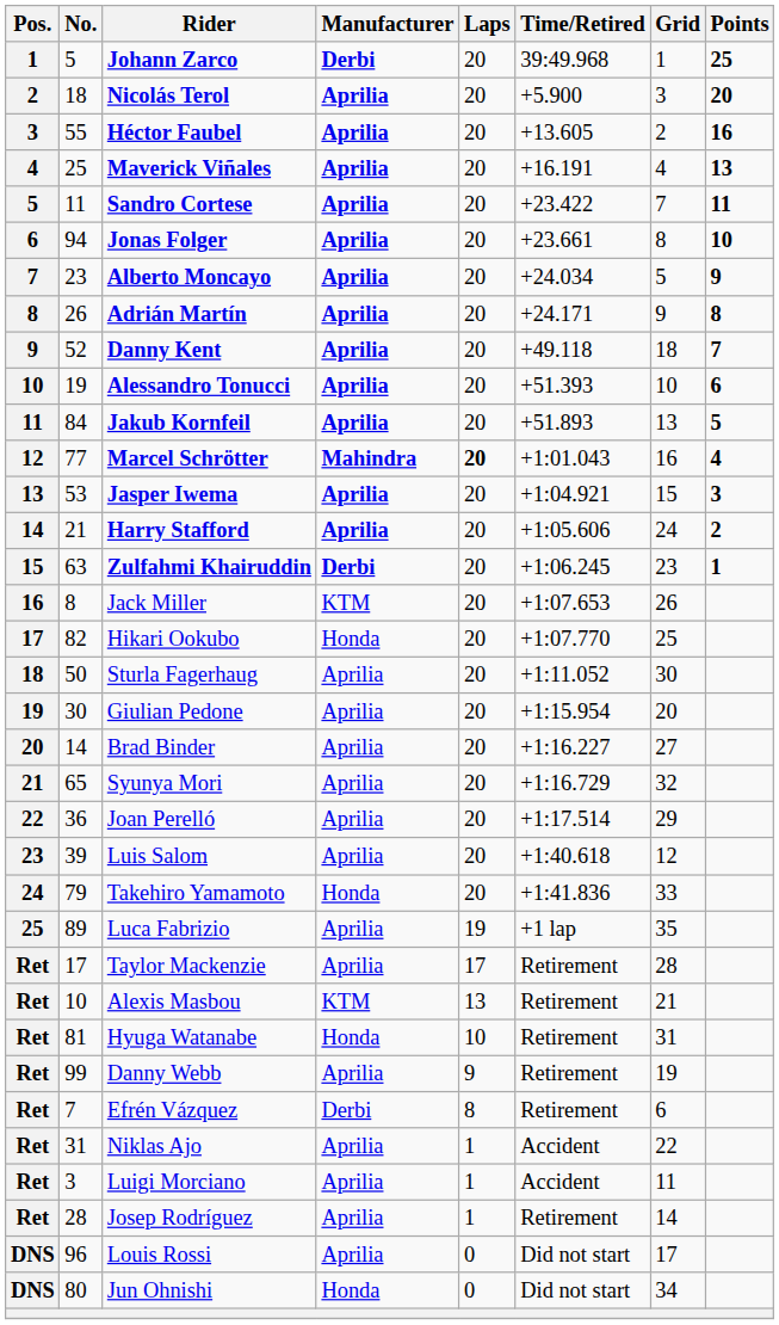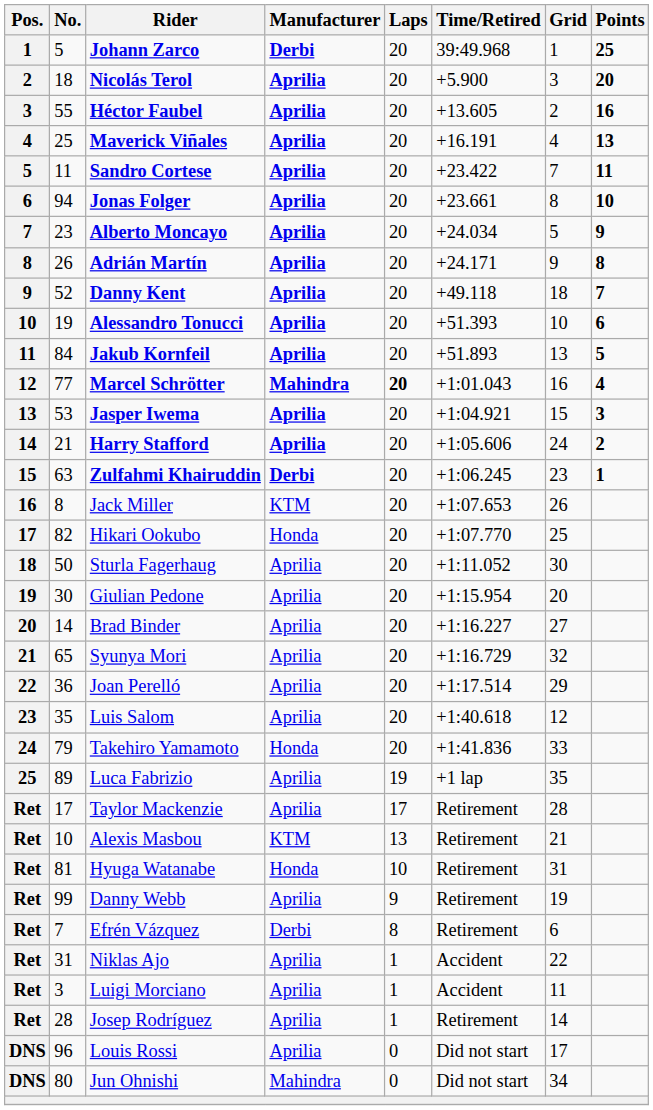Luis Salom | No.: 39 -> 35
Jun Ohnishi | Manufacturer: Honda -> Mahindra
